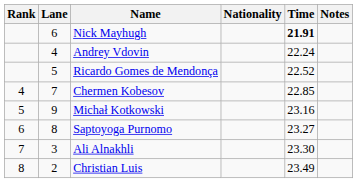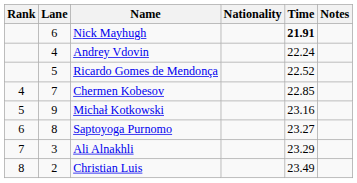Ali Alnakhli | Time: 23.30 -> 23.29
